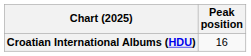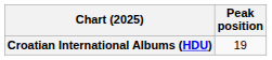Croatian International Albums (HDU) | Peak position: 16 -> 19
